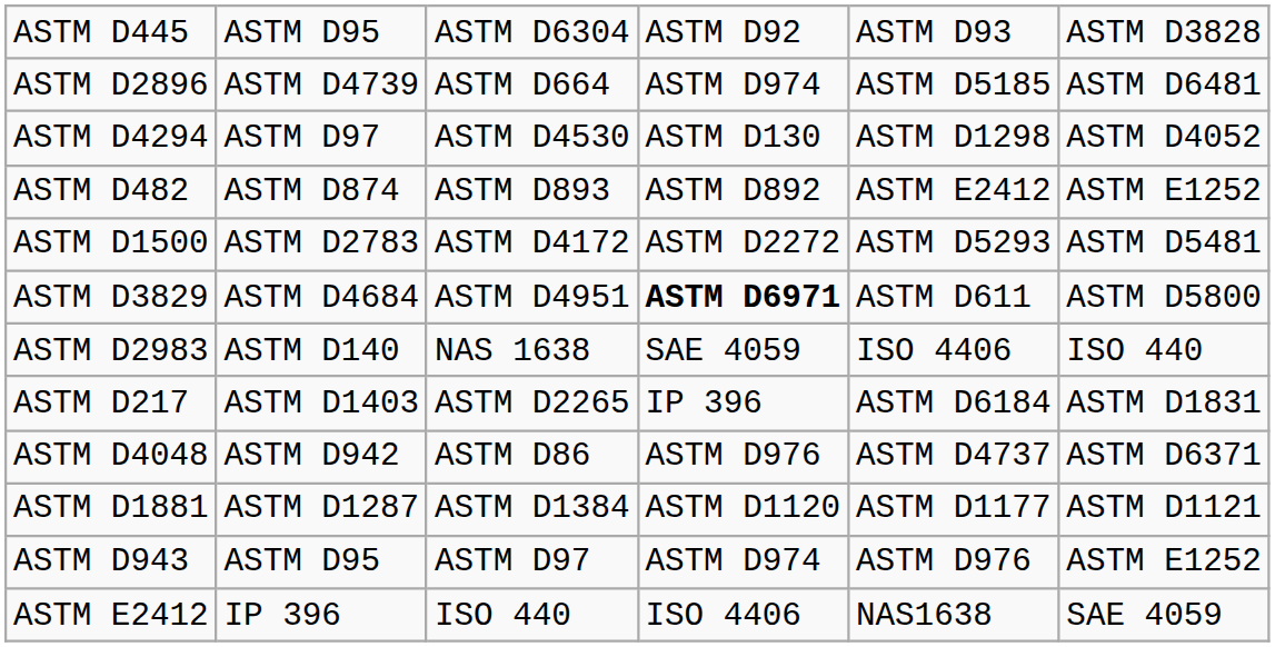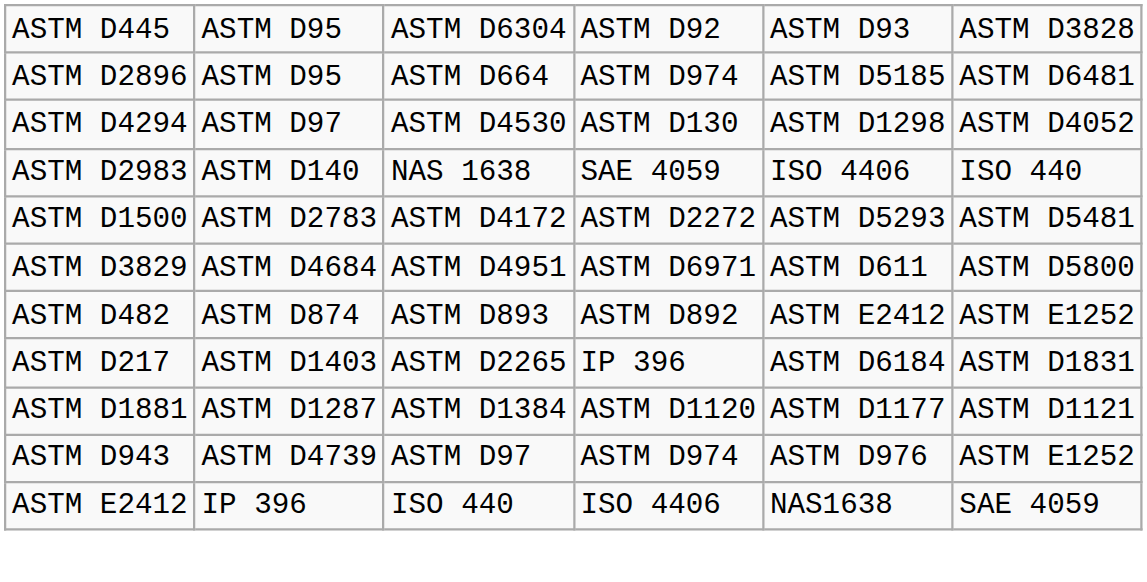ASTM D2896 | column 2: ASTM D4739 -> ASTM D95
rows swapped: ASTM D482 <-> ASTM D2983
ASTM D3829 | column 4: bold -> normal
- row: ASTM D4048 | ASTM D942 | ASTM D86 | ASTM D976 | ASTM D4737 | ASTM D6371
ASTM D943 | column 2: ASTM D95 -> ASTM D4739
